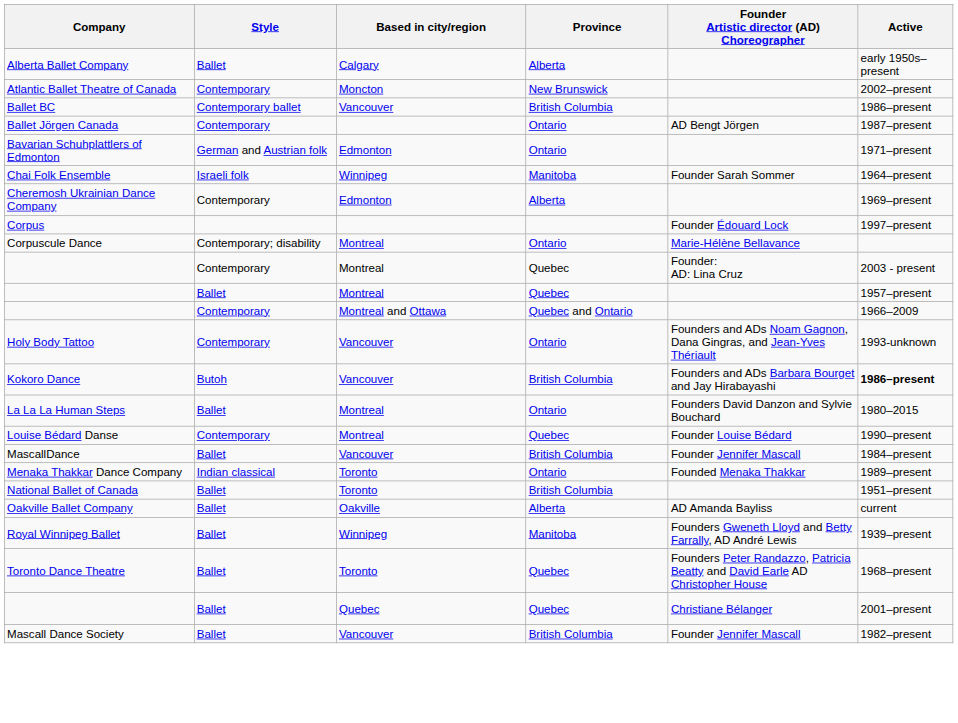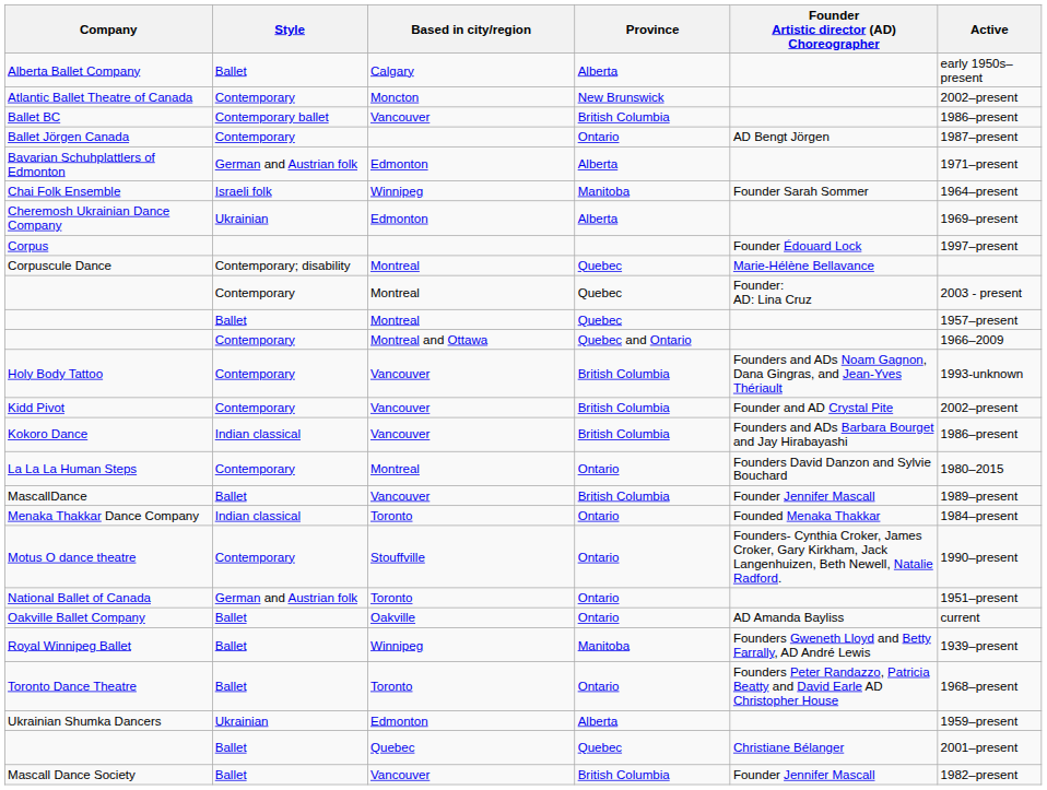Bavarian Schuhplattlers of Edmonton | Province: Ontario -> Alberta
Cheremosh Ukrainian Dance Company | Style: Contemporary -> Ukrainian
Corpuscule Dance | Province: Ontario -> Quebec
Holy Body Tattoo | Province: Ontario -> British Columbia
+ row: Kidd Pivot | Contemporary | Vancouver | British Columbia | Founder and AD Crystal Pite | 2002–present
Kokoro Dance | Style: Butoh -> Indian classical
Kokoro Dance | Active: bold -> normal
La La La Human Steps | Style: Ballet -> Contemporary
- row: Louise Bédard Danse | Contemporary | Montreal | Quebec | Founder Louise Bédard | 1990–present
MascallDance | Active: 1984–present -> 1989–present
Menaka Thakkar Dance Company | Active: 1989–present -> 1984–present
+ row: Motus O dance theatre | Contemporary | Stouffville | Ontario | Founders- Cynthia Croker, James Croker, Gary Kirkham, Jack Langenhuizen, Beth Newell, Natalie Radford. | 1990–present
National Ballet of Canada | Style: Ballet -> German and Austrian folk
National Ballet of Canada | Province: British Columbia -> Ontario
Oakville Ballet Company | Province: Alberta -> Ontario
Toronto Dance Theatre | Province: Quebec -> Ontario
+ row: Ukrainian Shumka Dancers | Ukrainian | Edmonton | Alberta | 1959–present
